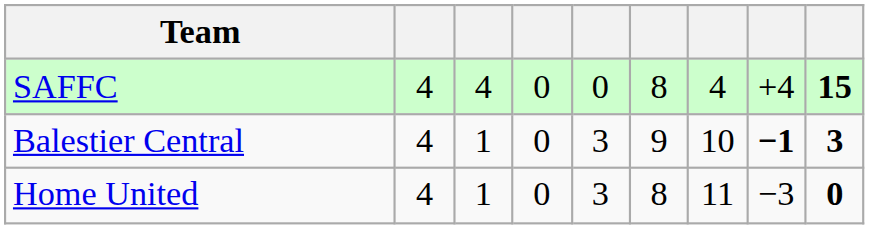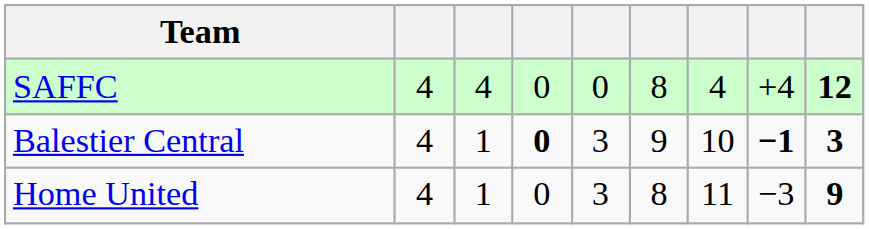SAFFC | column 9: 15 -> 12
Balestier Central | column 4: normal -> bold
Home United | column 9: 0 -> 9
